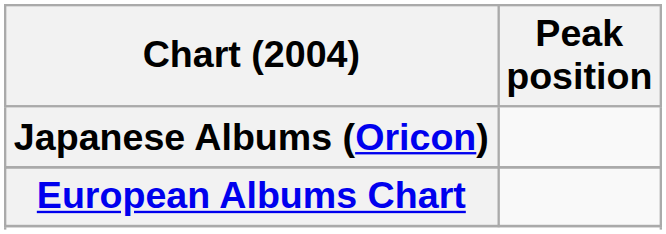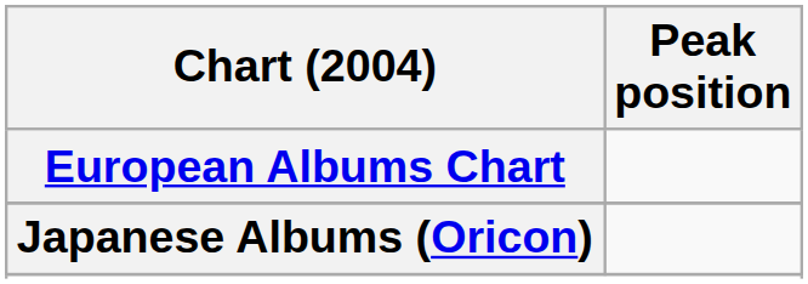rows swapped: European Albums Chart <-> Japanese Albums (Oricon)
